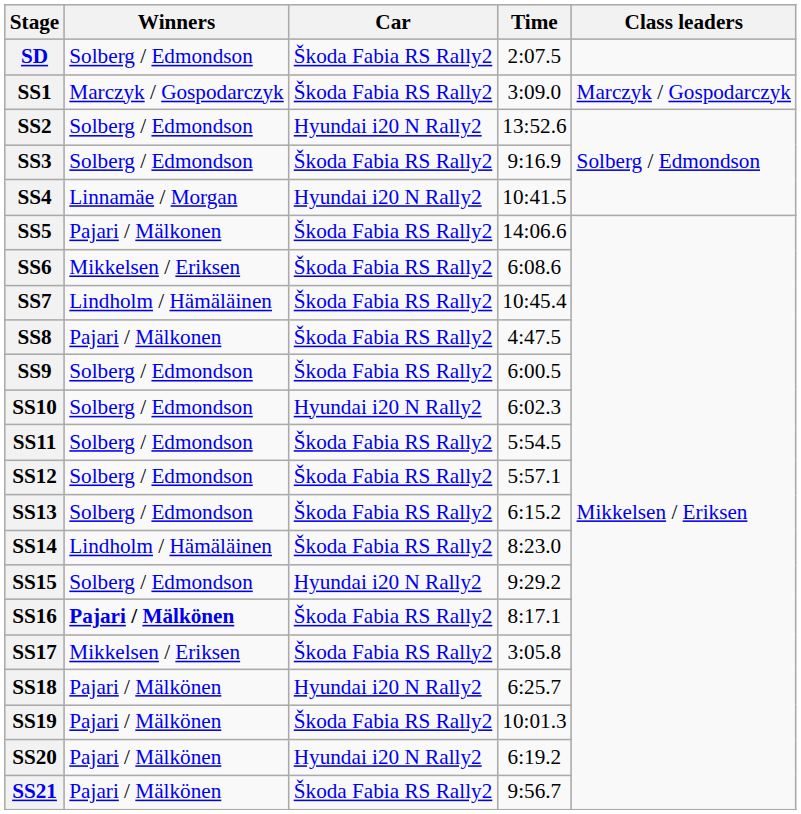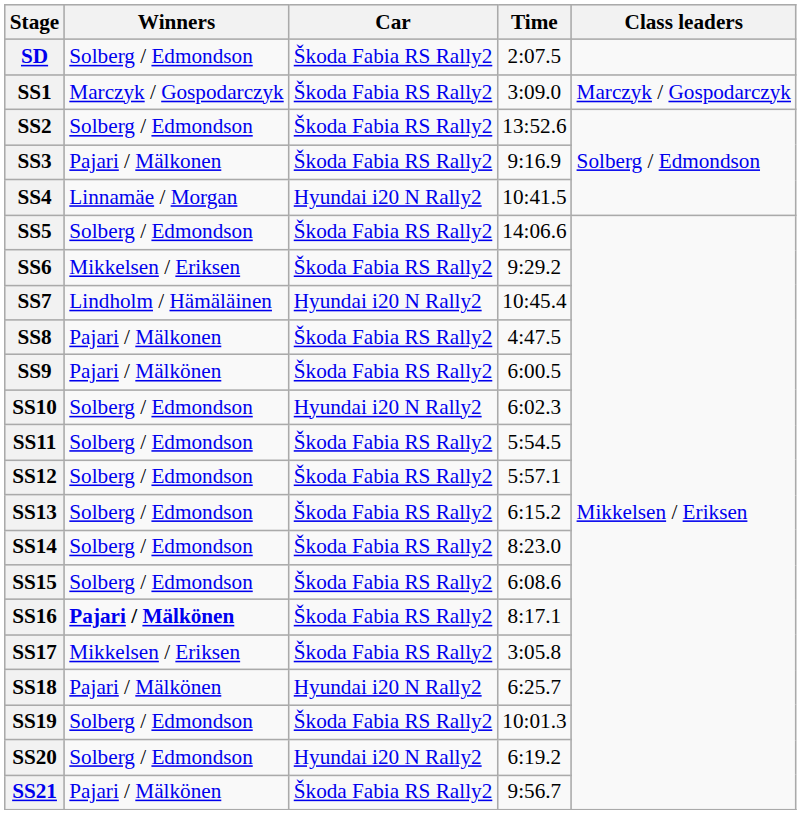SS2 | Car: Hyundai i20 N Rally2 -> Škoda Fabia RS Rally2
SS3 | Winners: Solberg / Edmondson -> Pajari / Mälkonen
SS5 | Winners: Pajari / Mälkonen -> Solberg / Edmondson
SS6 | Time: 6:08.6 -> 9:29.2
SS7 | Car: Škoda Fabia RS Rally2 -> Hyundai i20 N Rally2
SS9 | Winners: Solberg / Edmondson -> Pajari / Mälkönen
SS14 | Winners: Lindholm / Hämäläinen -> Solberg / Edmondson
SS15 | Car: Hyundai i20 N Rally2 -> Škoda Fabia RS Rally2
SS15 | Time: 9:29.2 -> 6:08.6
SS19 | Winners: Pajari / Mälkönen -> Solberg / Edmondson
SS20 | Winners: Pajari / Mälkönen -> Solberg / Edmondson
